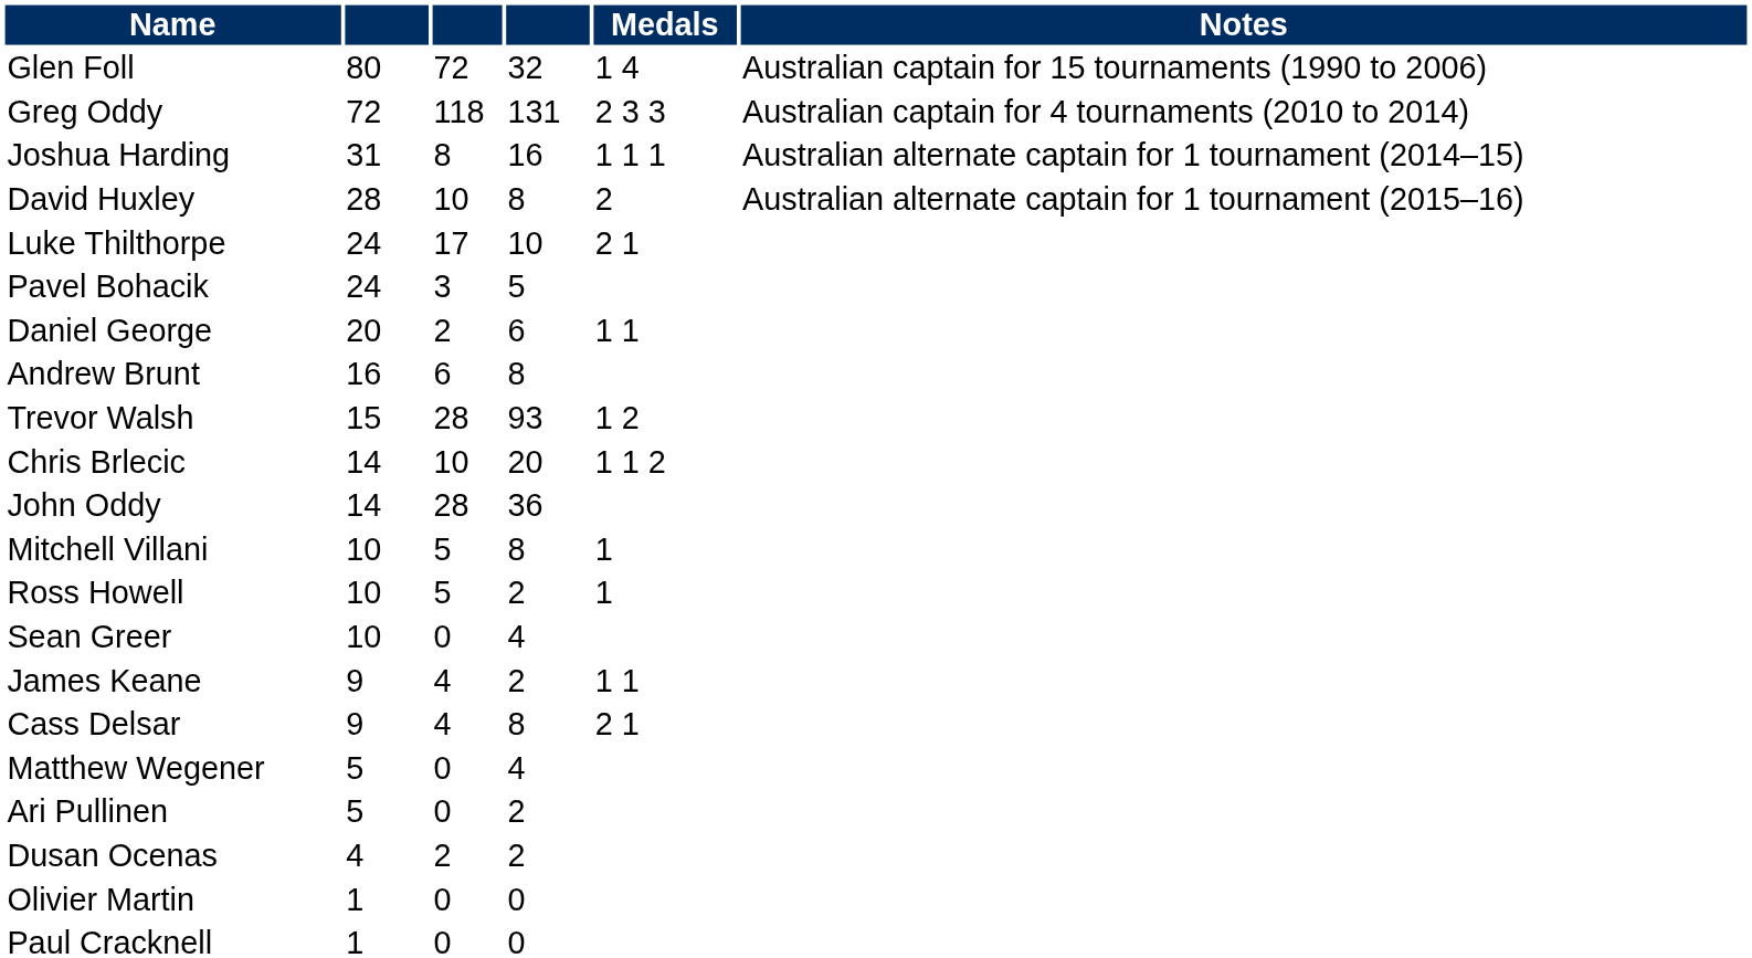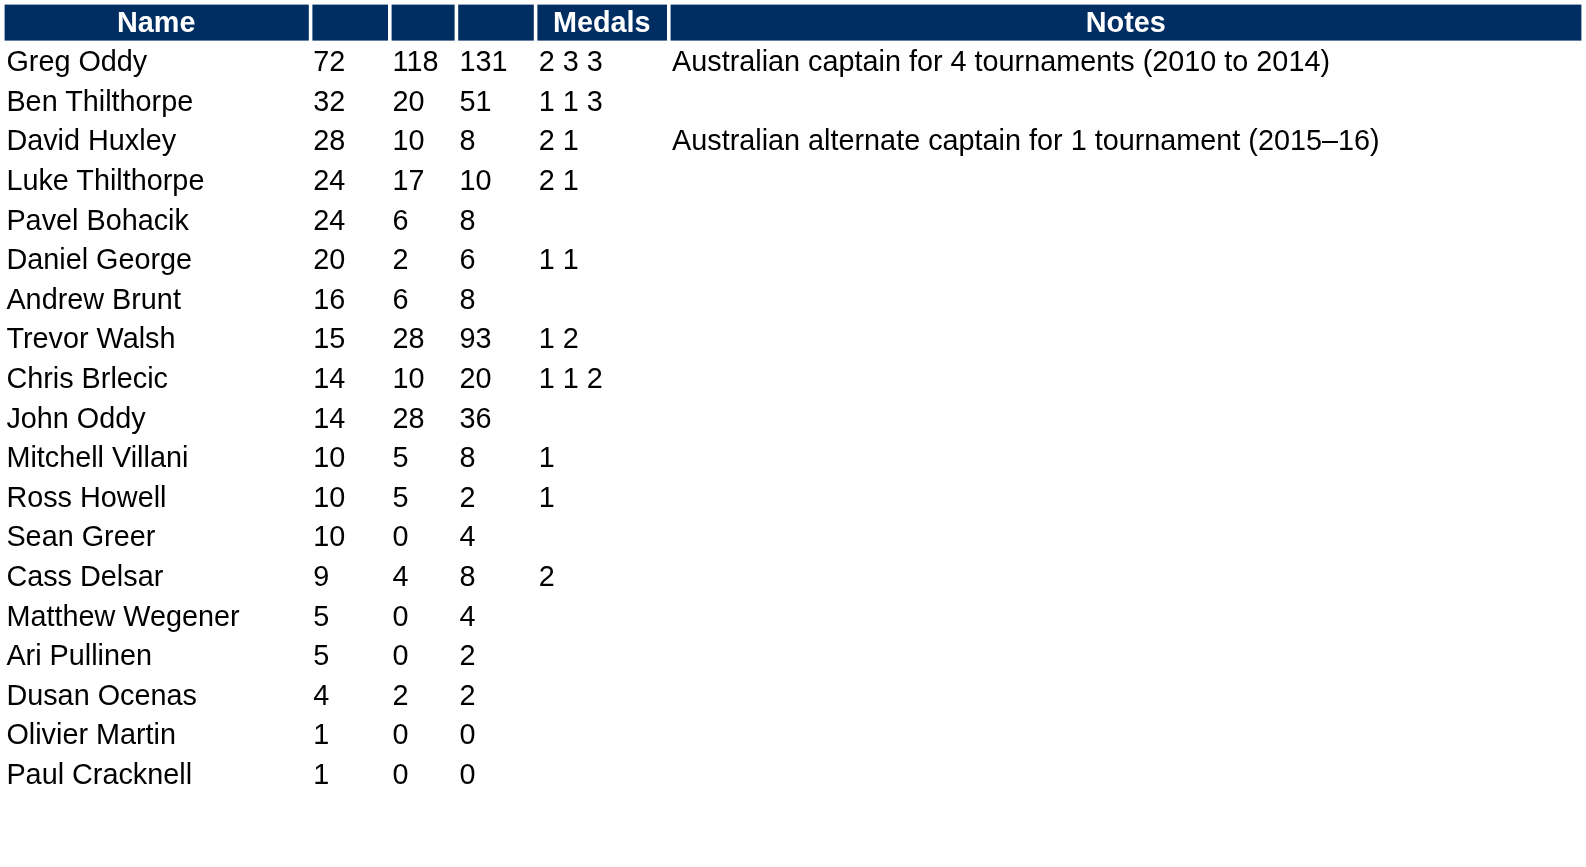- row: Glen Foll | 80 | 72 | 32 | 1 4 | Australian captain for 15 tournaments (1990 to 2006)
+ row: Ben Thilthorpe | 32 | 20 | 51 | 1 1 3
- row: Joshua Harding | 31 | 8 | 16 | 1 1 1 | Australian alternate captain for 1 tournament (2014–15)
David Huxley | Medals: 2 -> 2 1
Pavel Bohacik | column 3: 3 -> 6
Pavel Bohacik | column 4: 5 -> 8
- row: James Keane | 9 | 4 | 2 | 1 1
Cass Delsar | Medals: 2 1 -> 2
